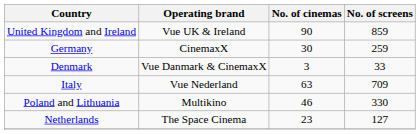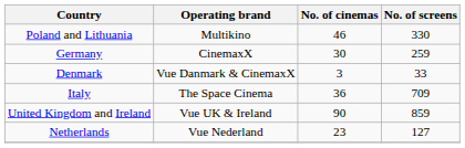rows swapped: United Kingdom and Ireland <-> Poland and Lithuania
Italy | Operating brand: Vue Nederland -> The Space Cinema
Italy | No. of cinemas: 63 -> 36
Netherlands | Operating brand: The Space Cinema -> Vue Nederland
